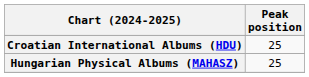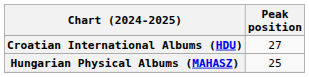Croatian International Albums (HDU) | Peak position: 25 -> 27
